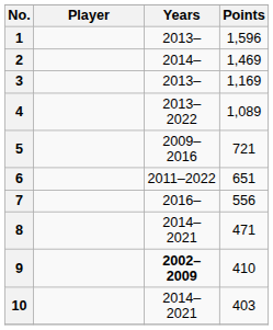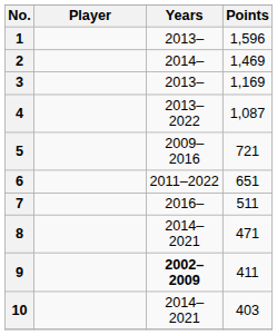4 | Points: 1,089 -> 1,087
7 | Points: 556 -> 511
9 | Points: 410 -> 411
